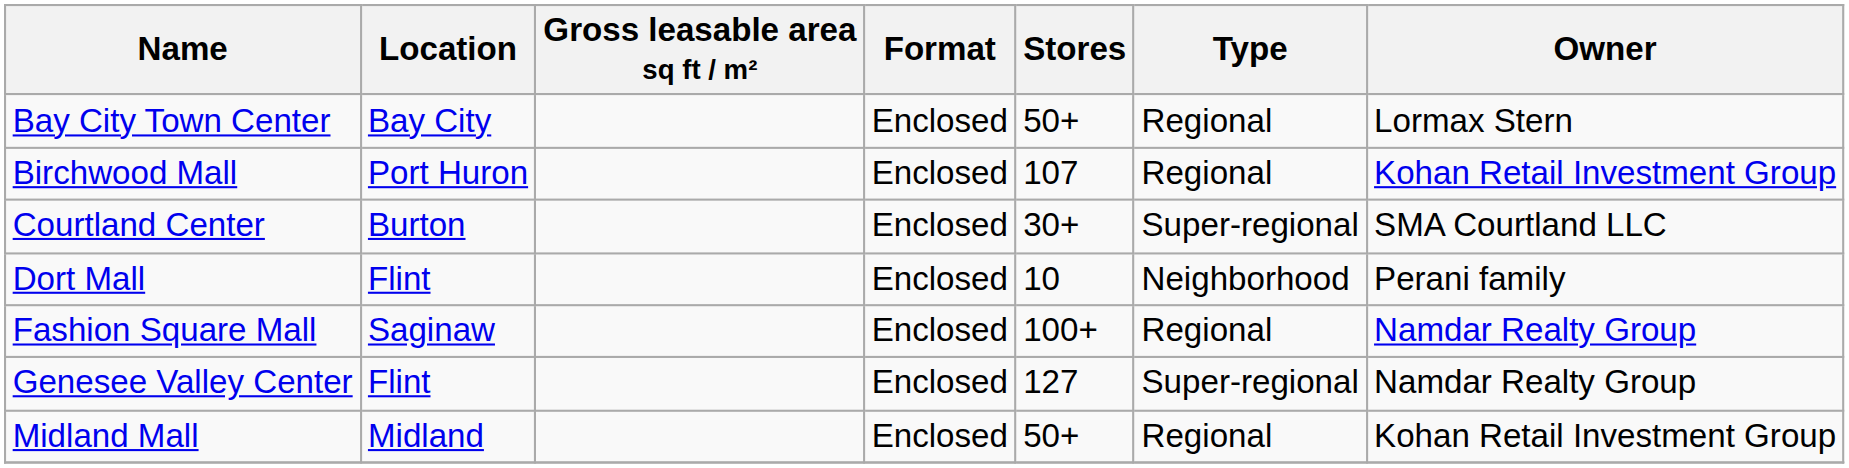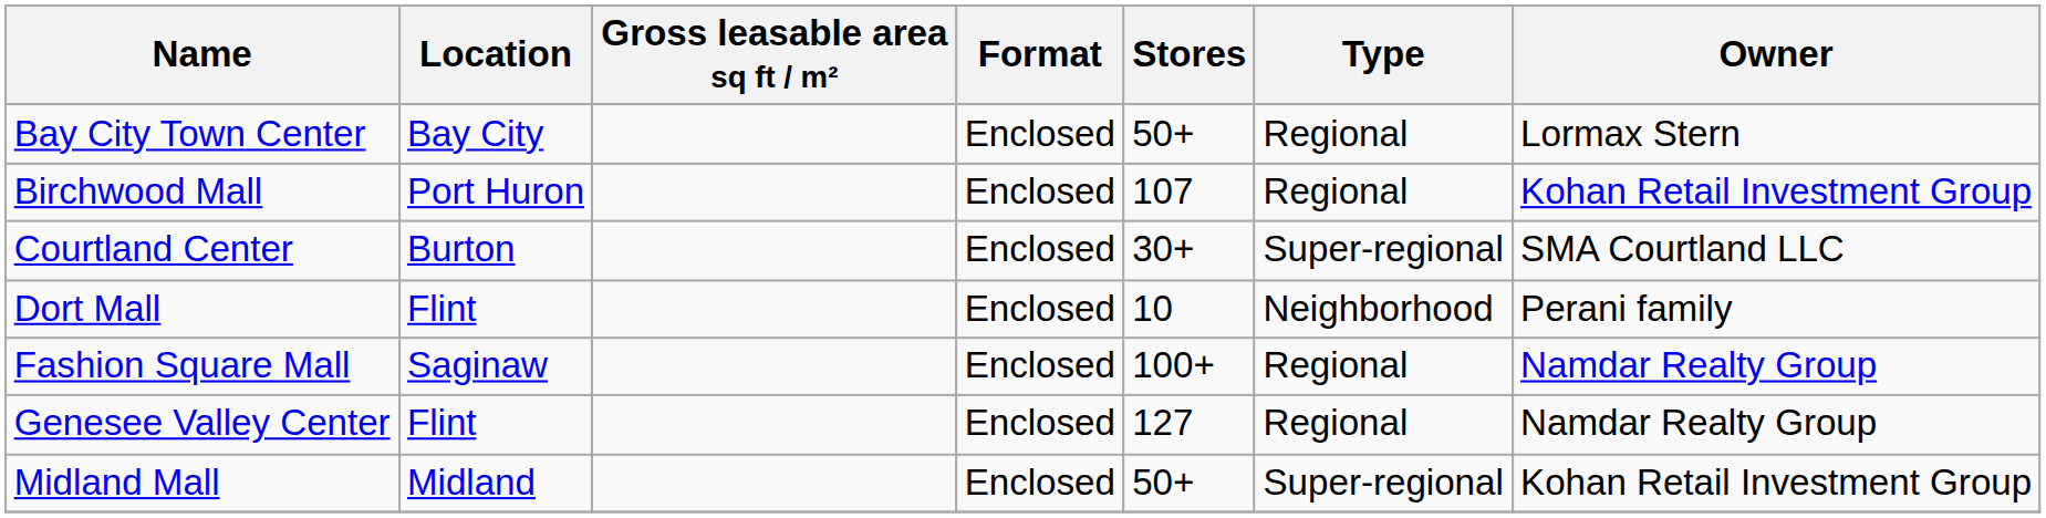Genesee Valley Center | Type: Super-regional -> Regional
Midland Mall | Type: Regional -> Super-regional
